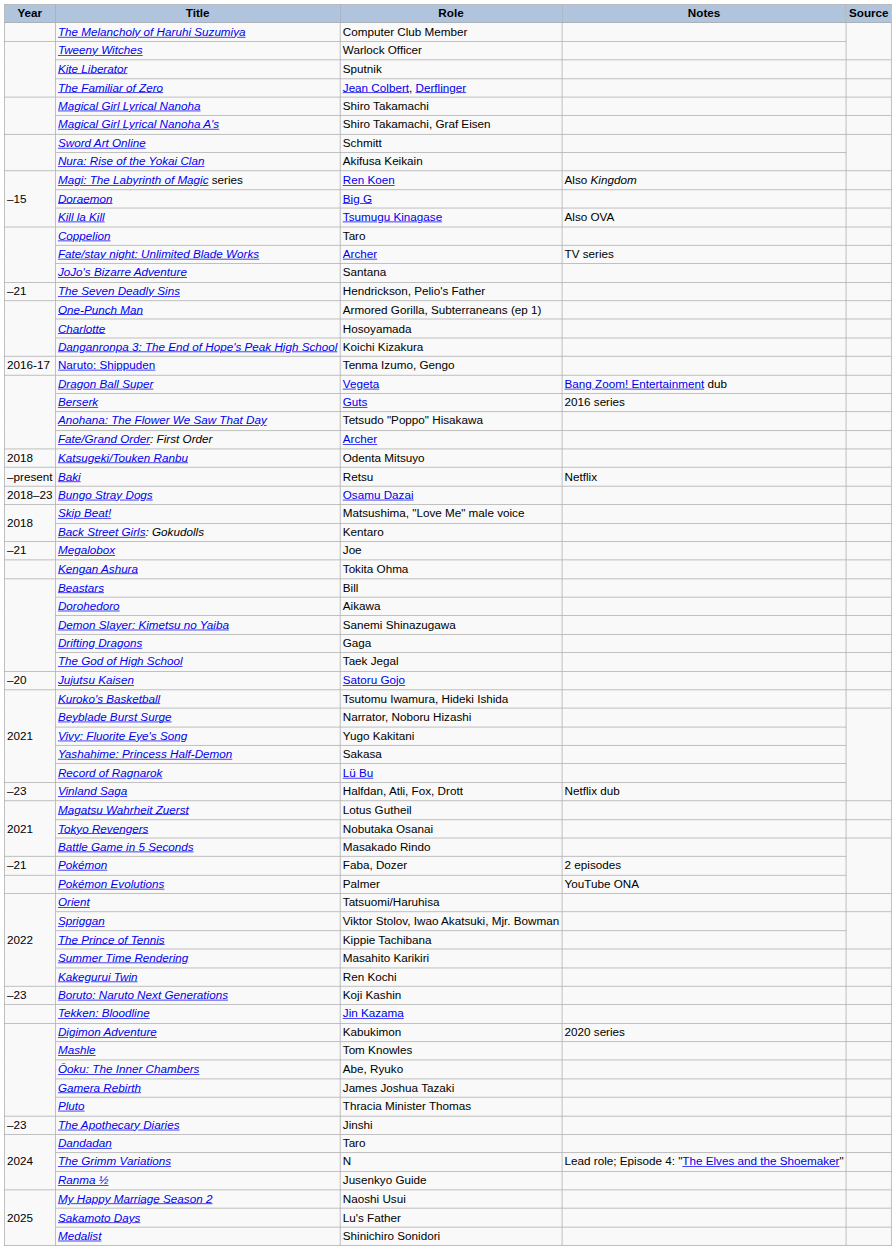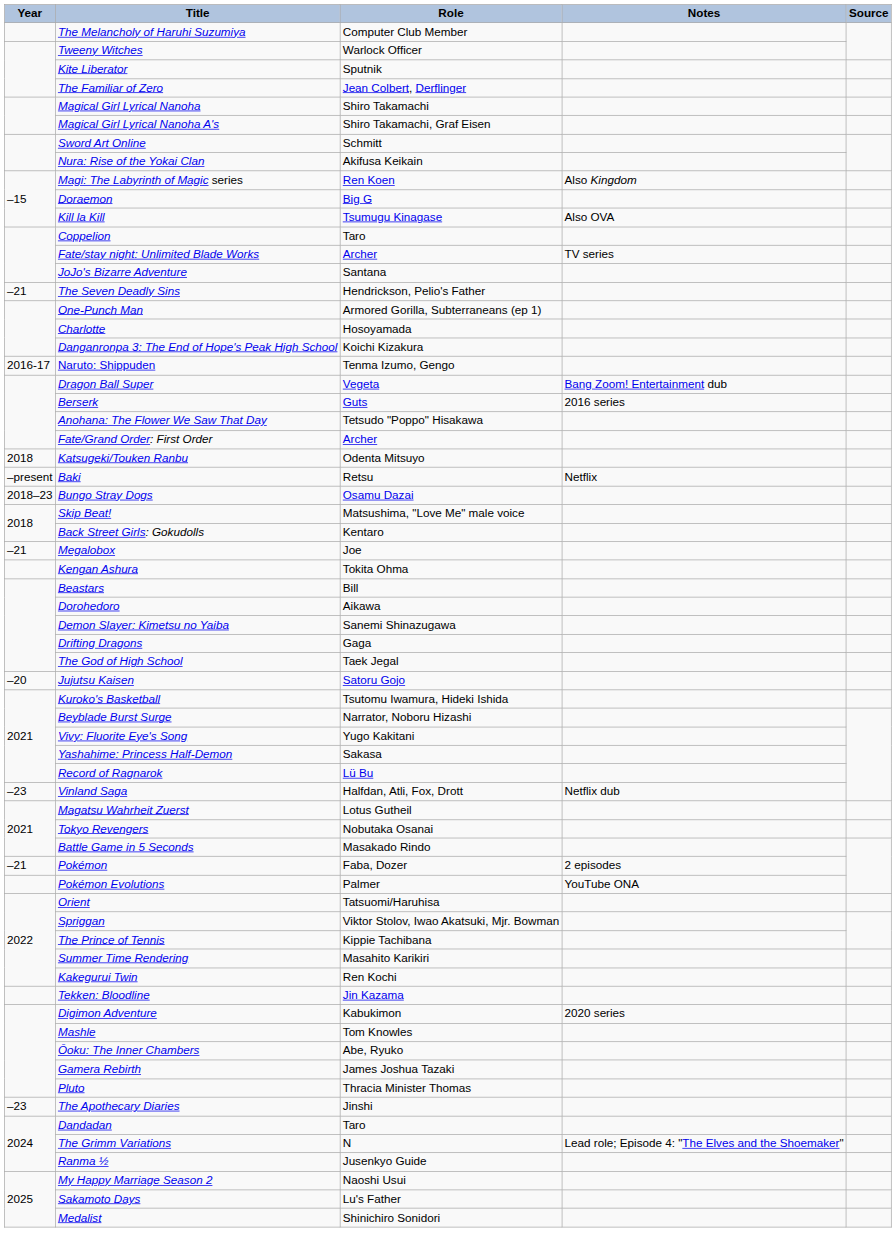- row: –23 | Boruto: Naruto Next Generations | Koji Kashin
